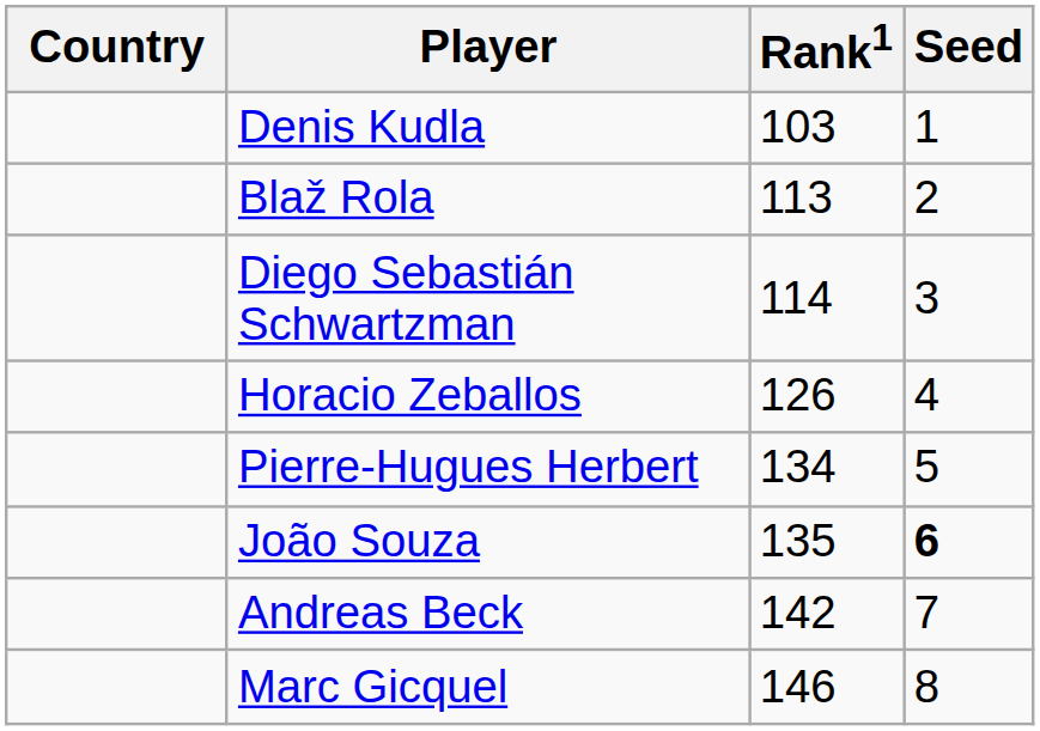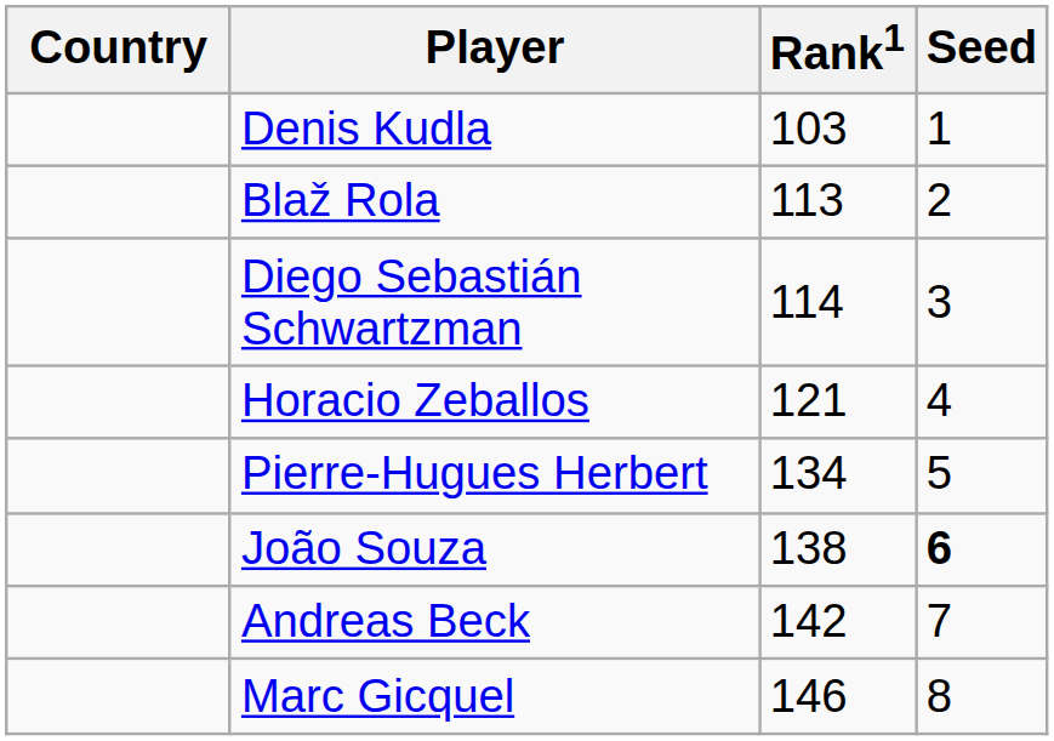Horacio Zeballos | Rank1: 126 -> 121
João Souza | Rank1: 135 -> 138
